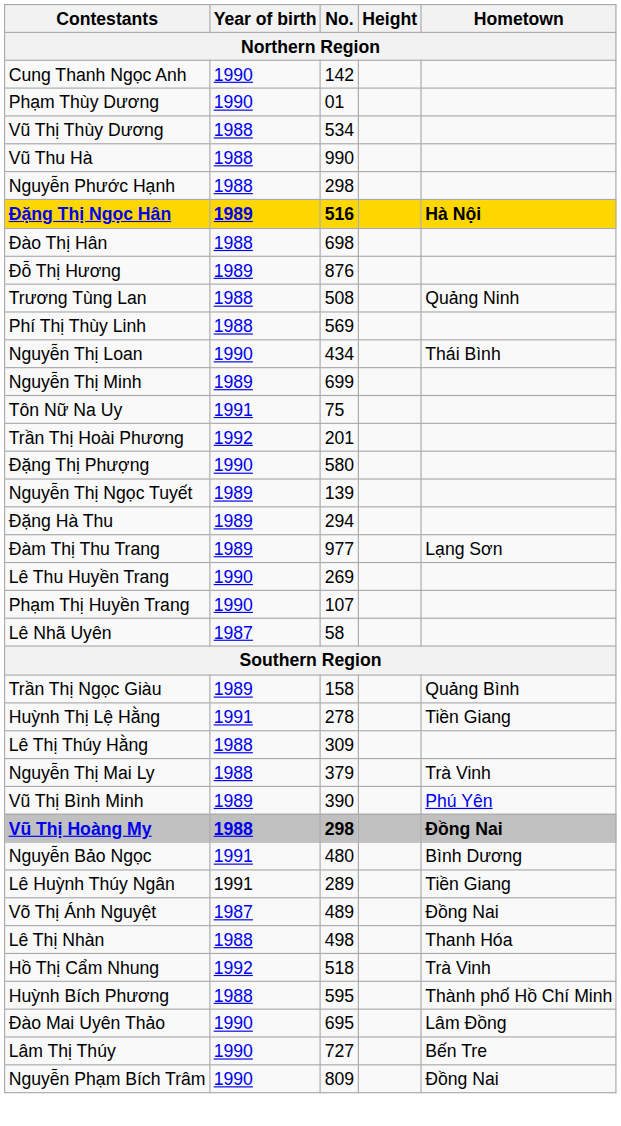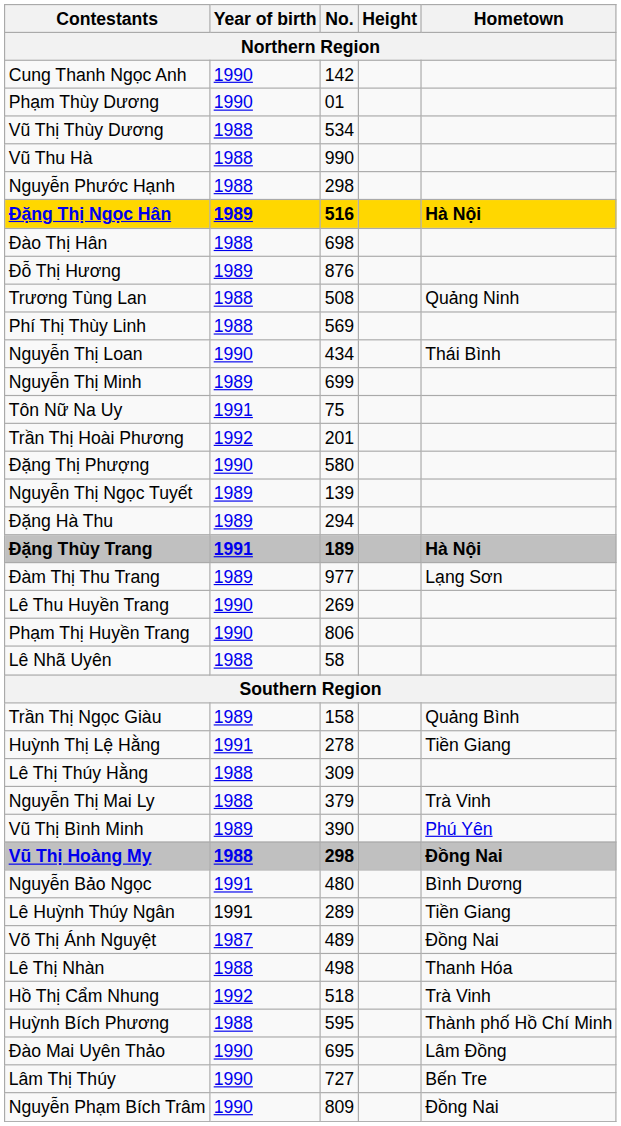+ row: Đặng Thùy Trang | 1991 | 189 | Hà Nội
Phạm Thị Huyền Trang | No.: 107 -> 806
Lê Nhã Uyên | Year of birth: 1987 -> 1988
